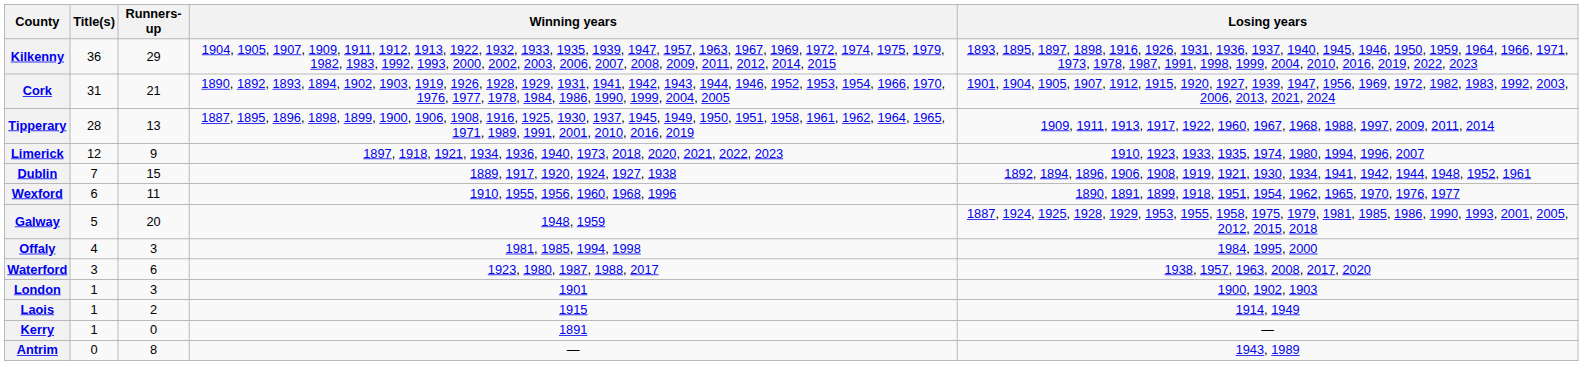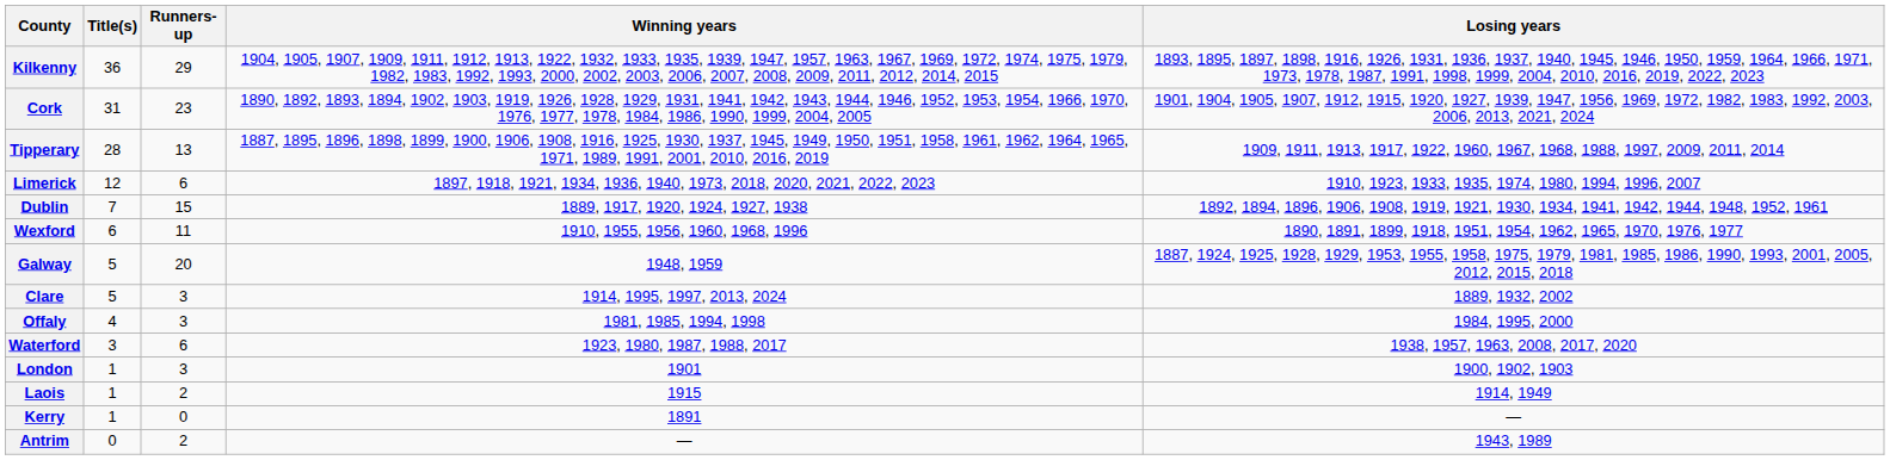Cork | Runners-up: 21 -> 23
Limerick | Runners-up: 9 -> 6
+ row: Clare | 5 | 3 | 1914, 1995, 1997, 2013, 2024 | 1889, 1932, 2002
Antrim | Runners-up: 8 -> 2
